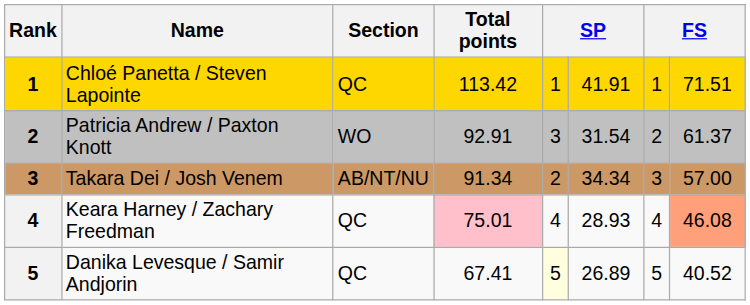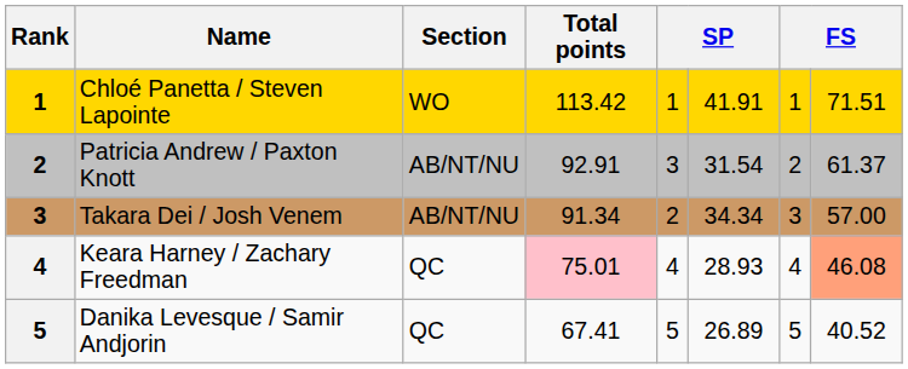Chloé Panetta / Steven Lapointe | Section: QC -> WO
Patricia Andrew / Paxton Knott | Section: WO -> AB/NT/NU
Danika Levesque / Samir Andjorin | column 5: lightyellow background -> no background
